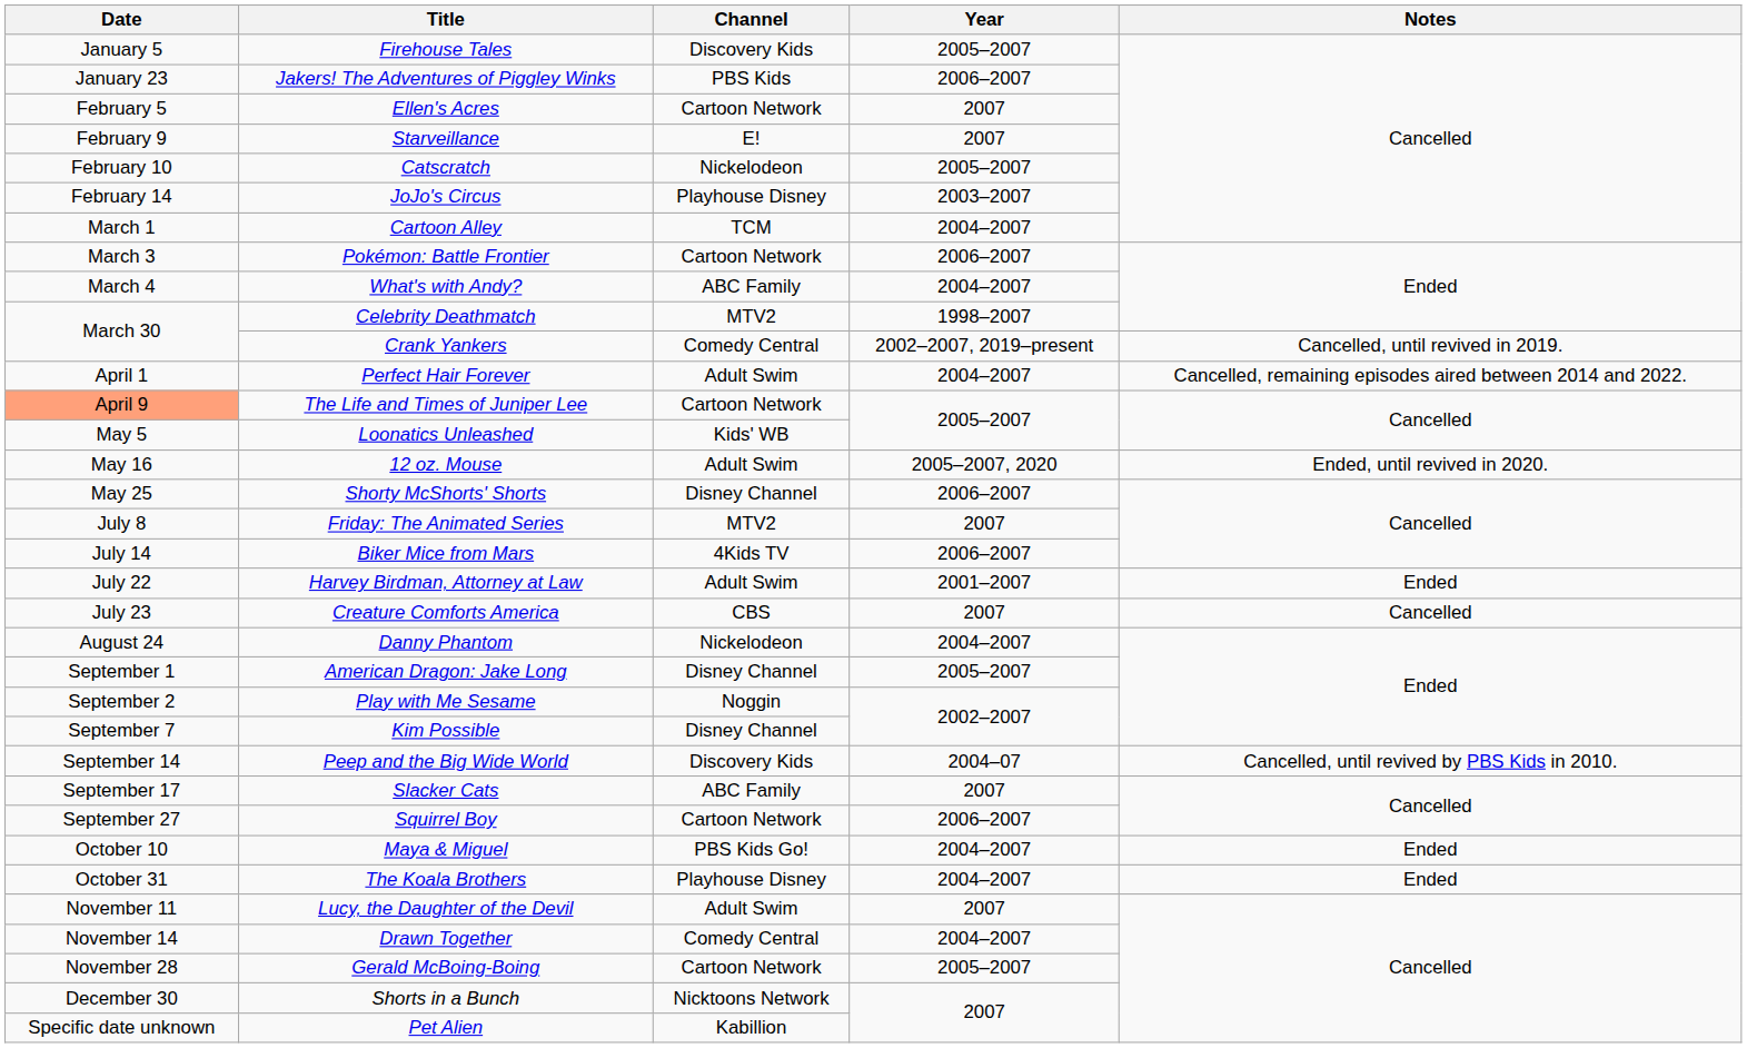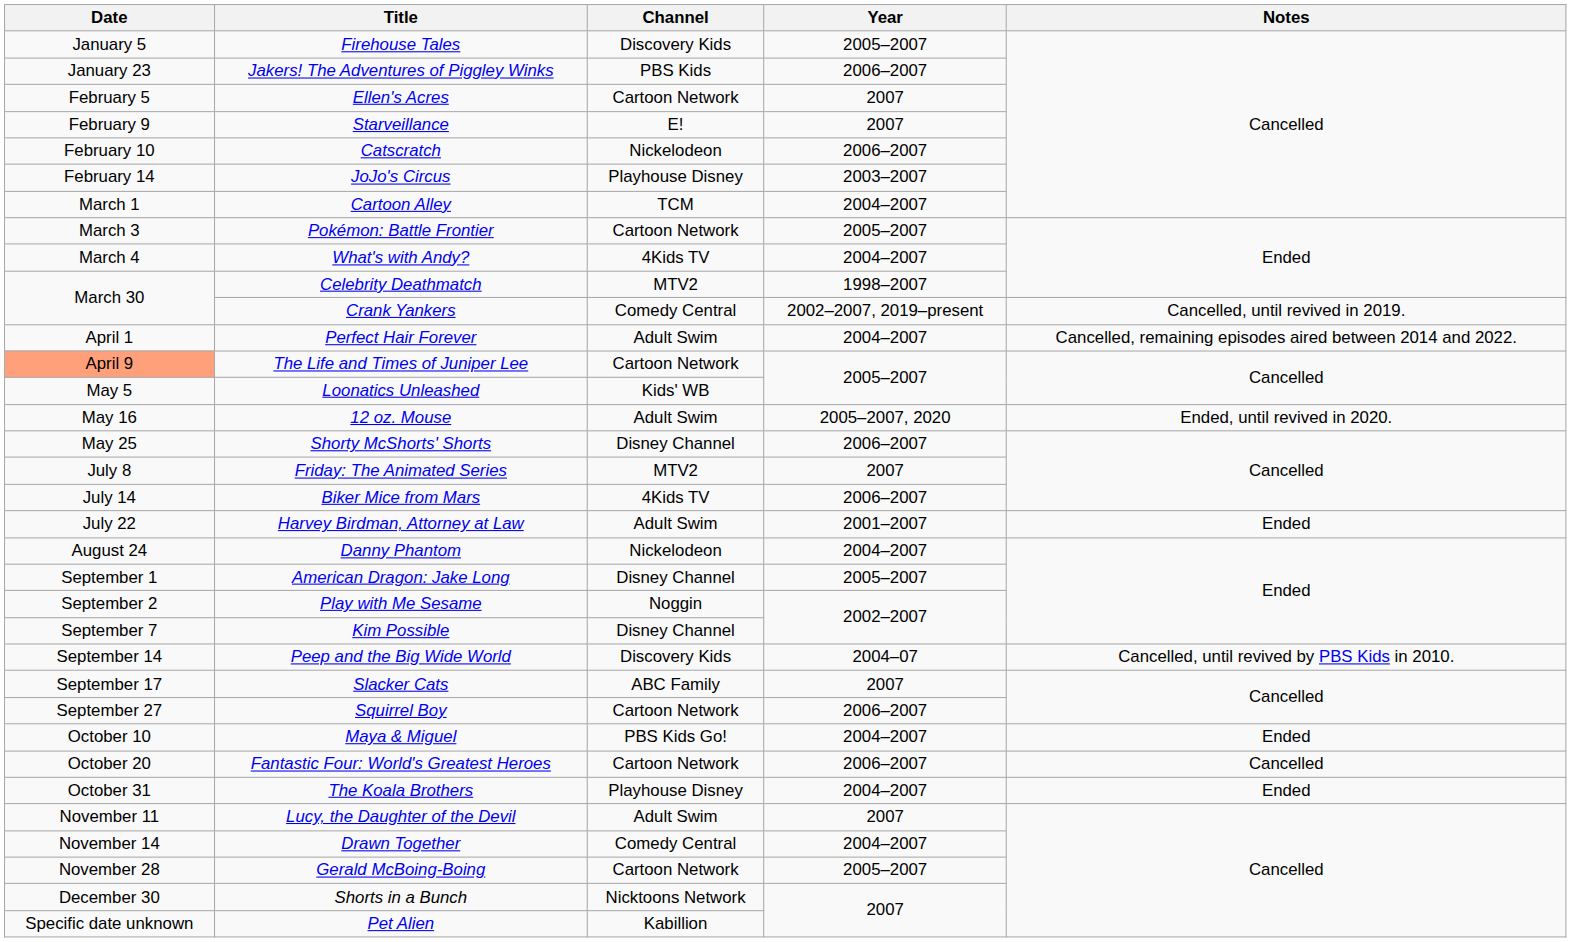Catscratch | Year: 2005–2007 -> 2006–2007
Pokémon: Battle Frontier | Year: 2006–2007 -> 2005–2007
What's with Andy? | Channel: ABC Family -> 4Kids TV
- row: July 23 | Creature Comforts America | CBS | 2007 | Cancelled
+ row: October 20 | Fantastic Four: World's Greatest Heroes | Cartoon Network | 2006–2007 | Cancelled
